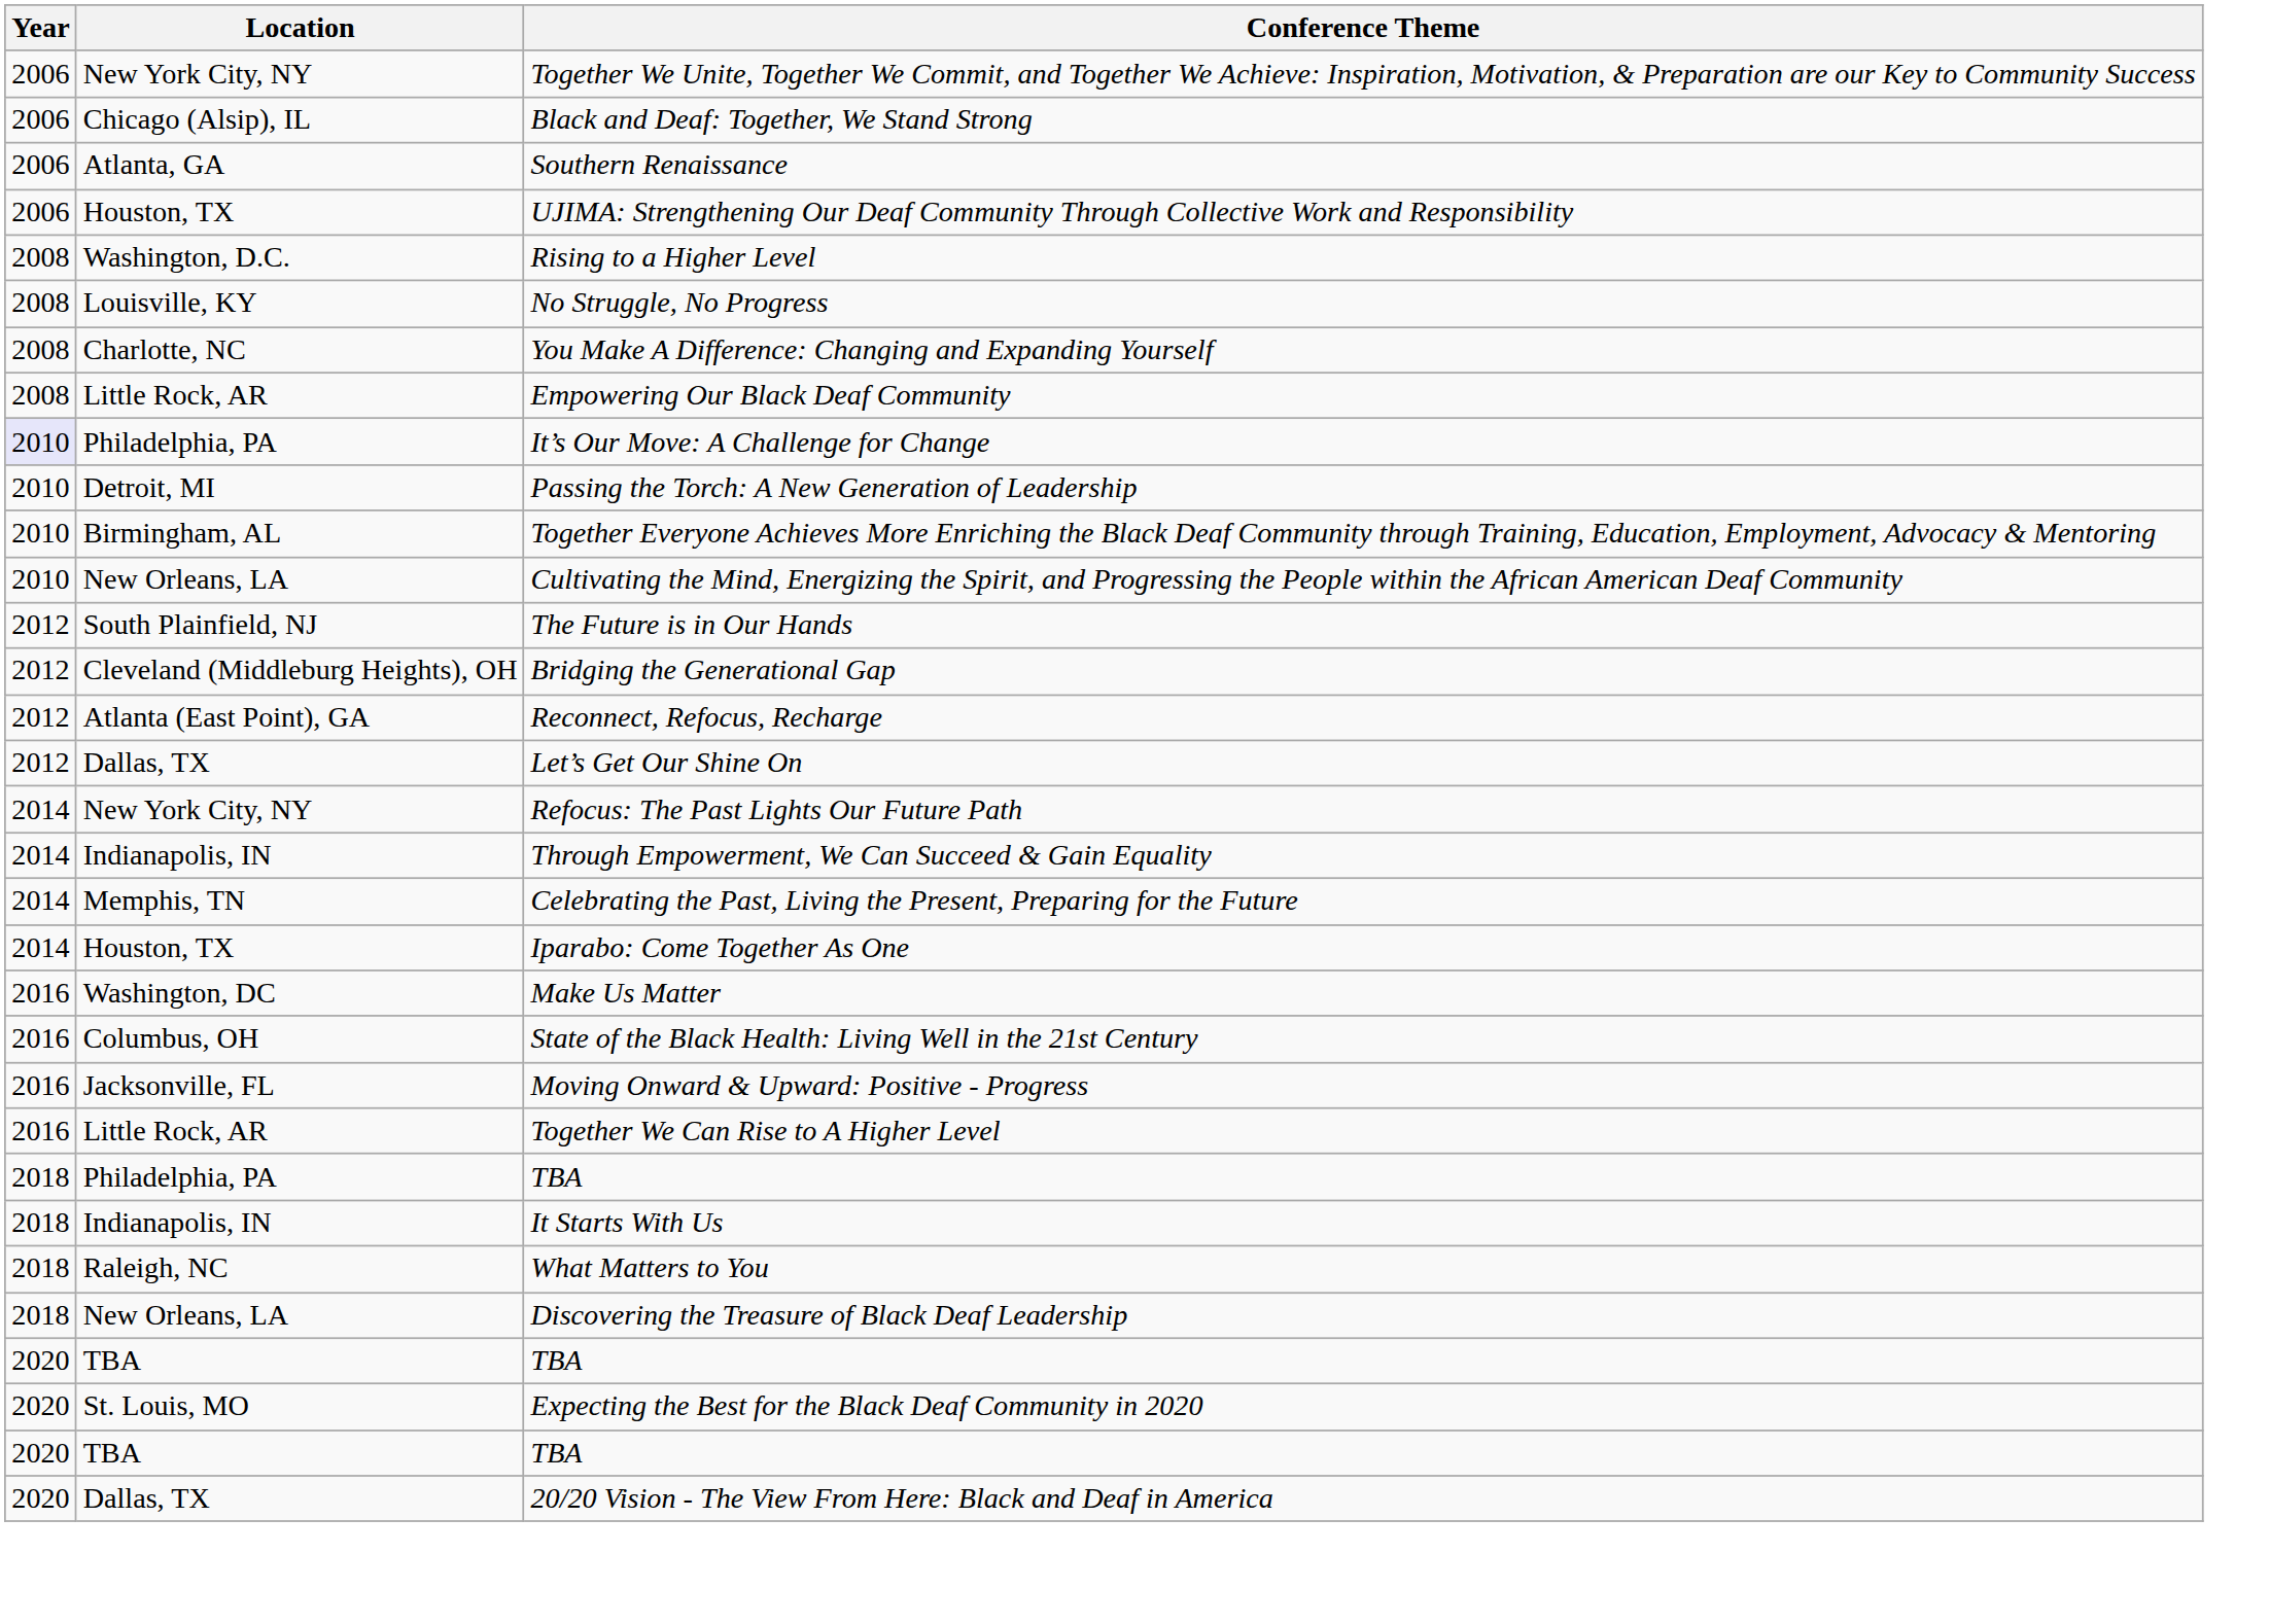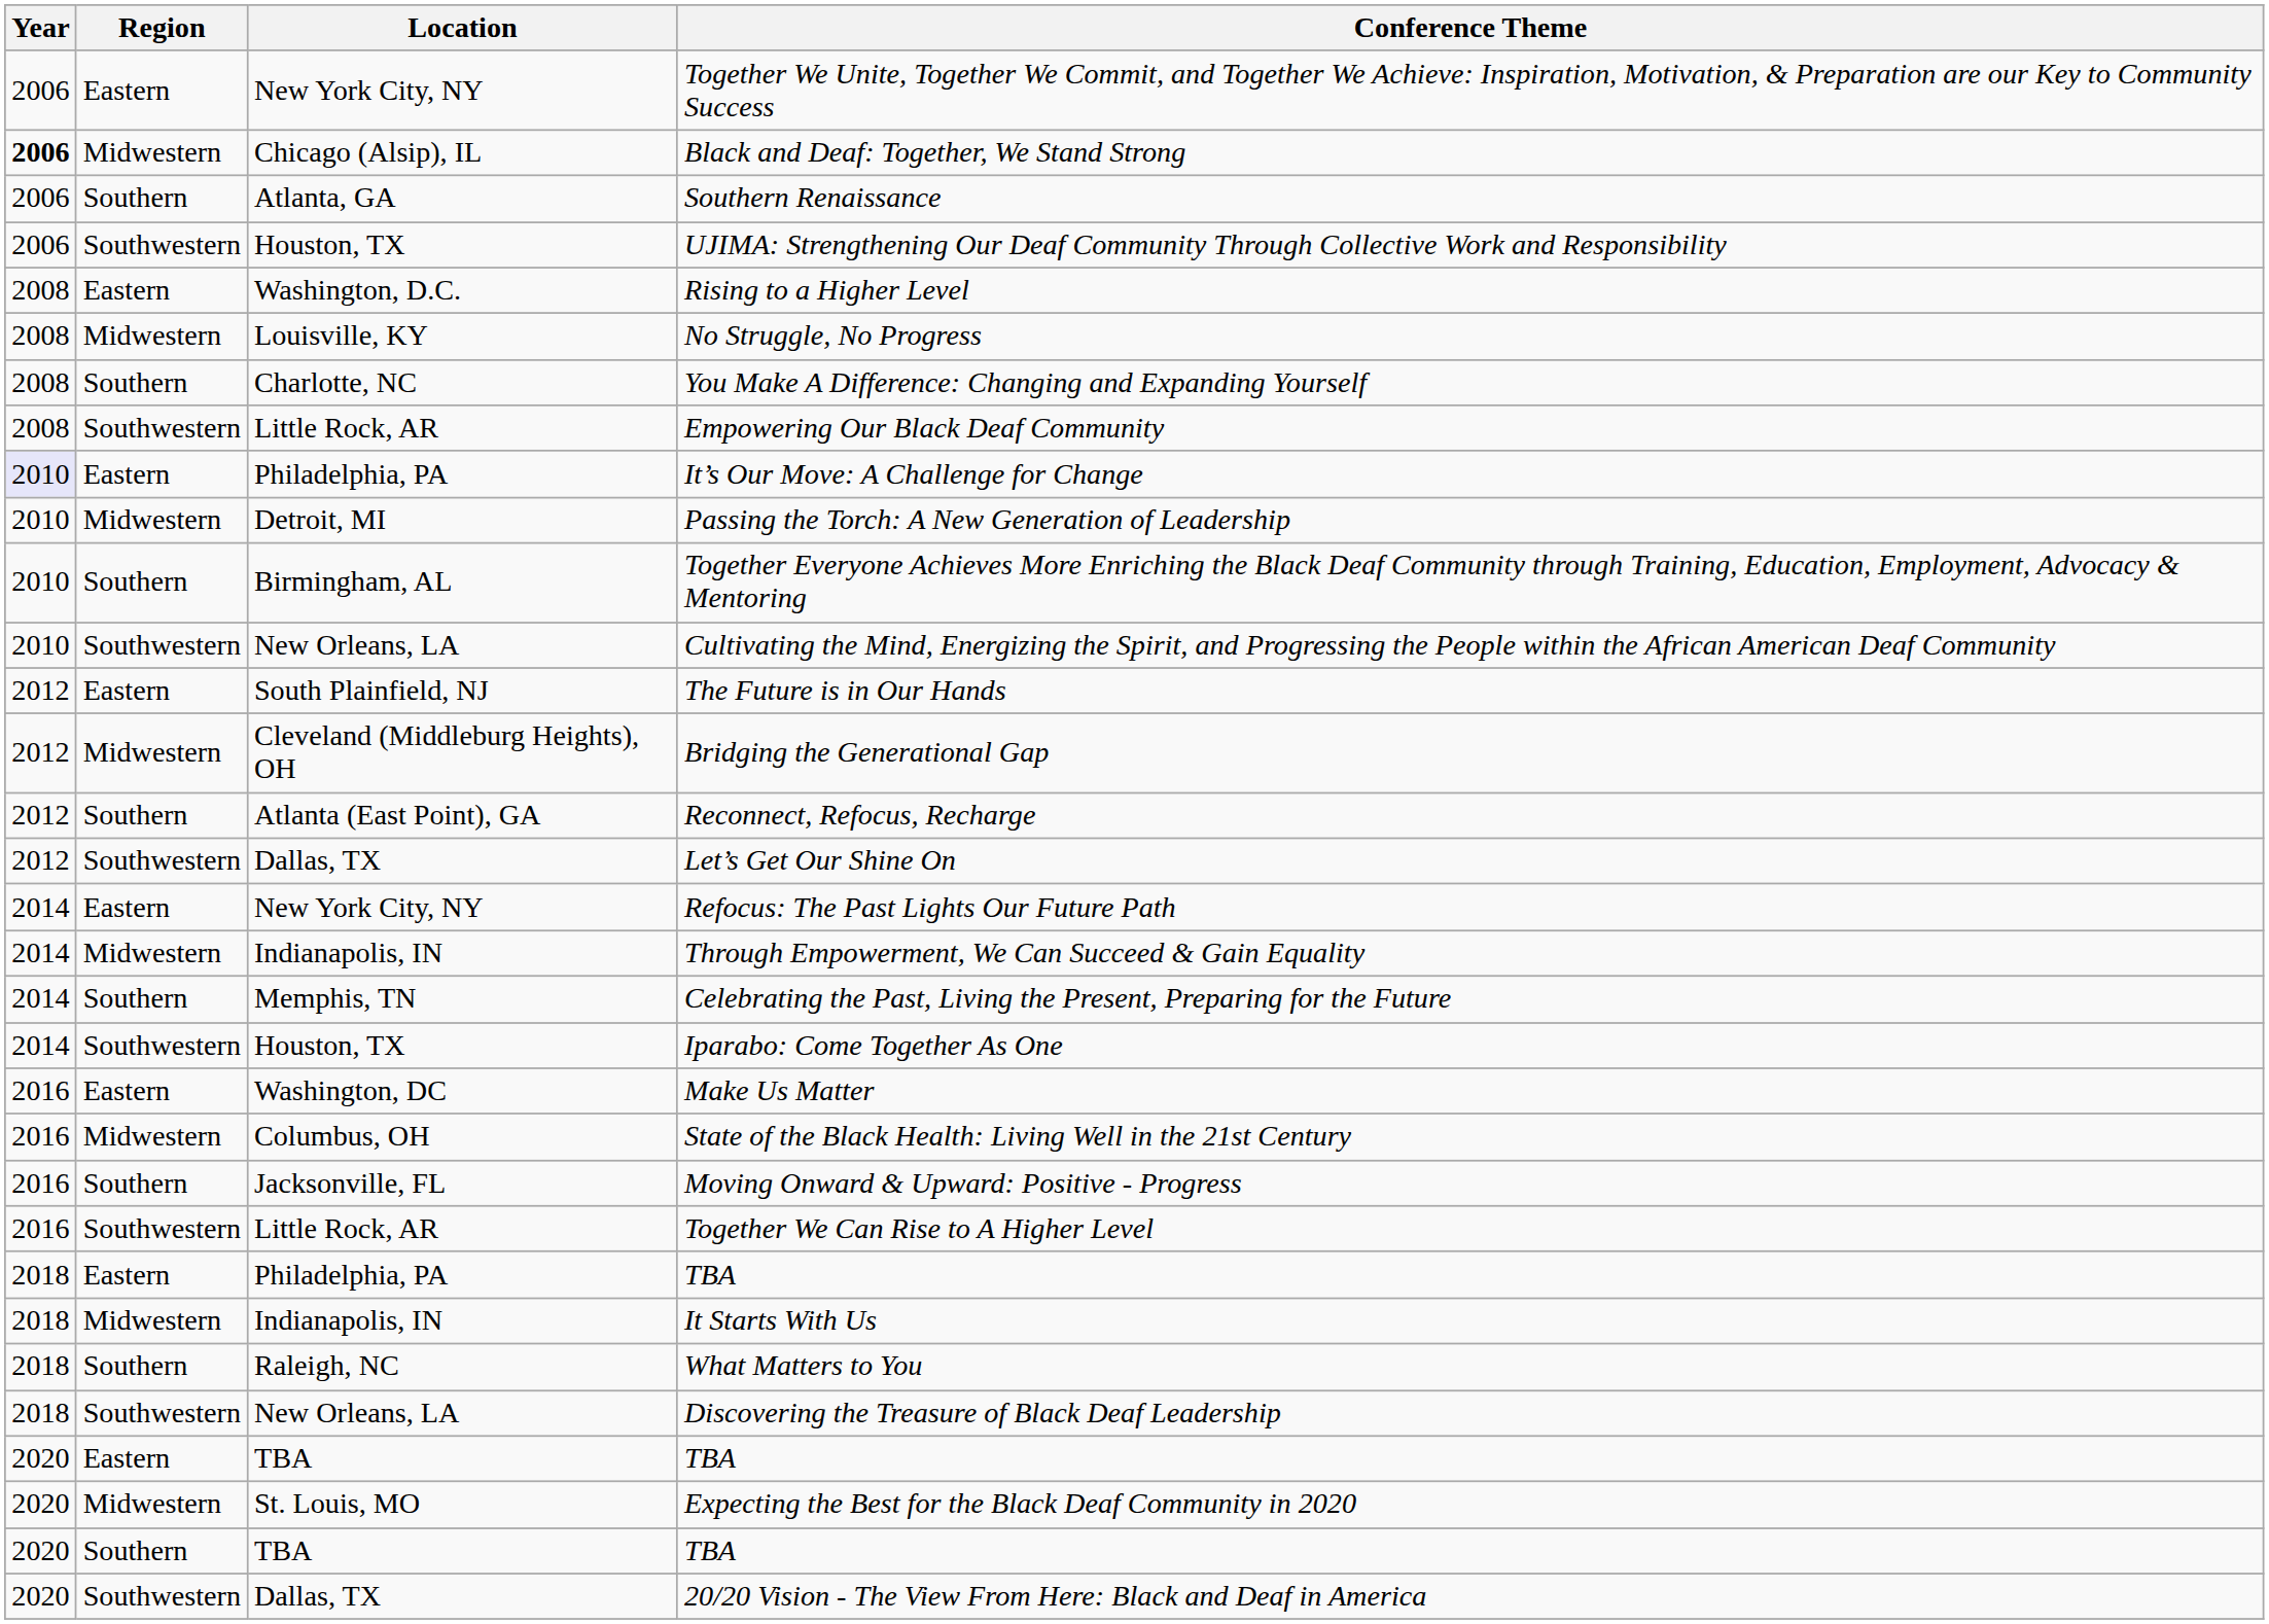+ column: Region | Eastern | Midwestern | Southern | Southwestern | Eastern | Midwestern | Southern | Southwestern | Eastern | Midwestern | Southern | Southwestern | Eastern | Midwestern | Southern | Southwestern | Eastern | Midwestern | Southern | Southwestern | Eastern | Midwestern | Southern | Southwestern | Eastern | Midwestern | Southern | Southwestern | Eastern | Midwestern | Southern | Southwestern
Black and Deaf: Together, We Stand Strong | Year: normal -> bold
